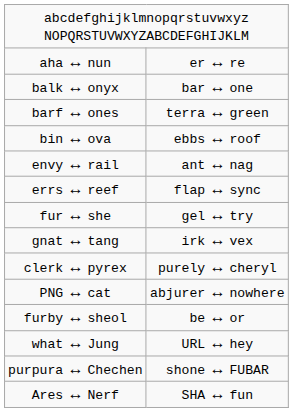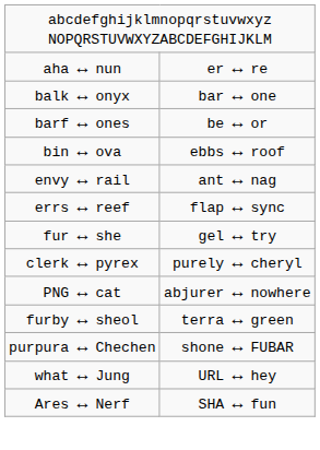barf ↔ ones | column 2: terra ↔ green -> be ↔ or
- row: gnat ↔ tang | irk ↔ vex
furby ↔ sheol | column 2: be ↔ or -> terra ↔ green
rows swapped: what ↔ Jung <-> purpura ↔ Chechen
